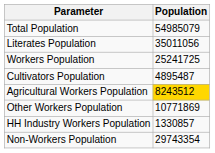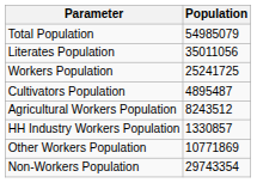Agricultural Workers Population | Population: gold background -> no background
rows swapped: HH Industry Workers Population <-> Other Workers Population
